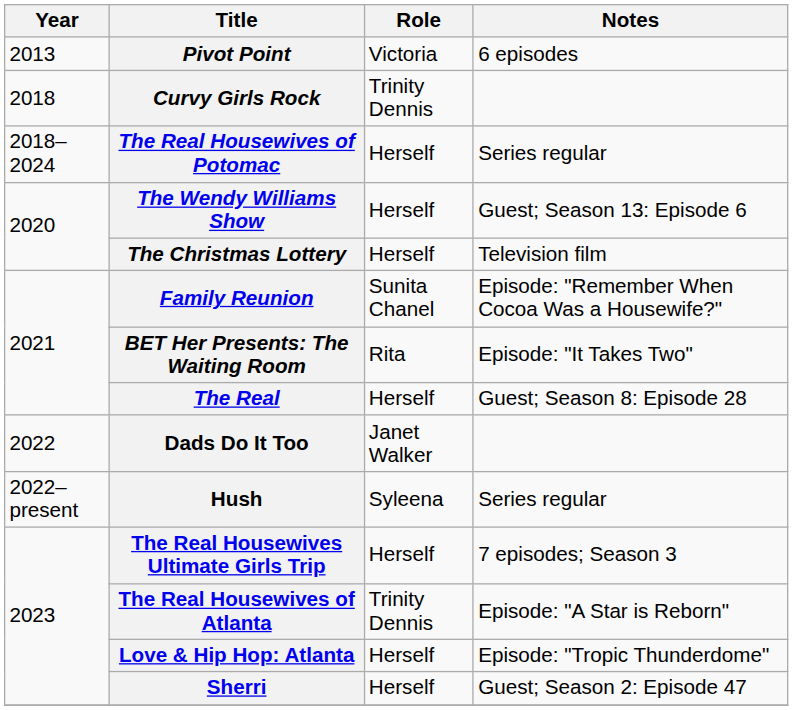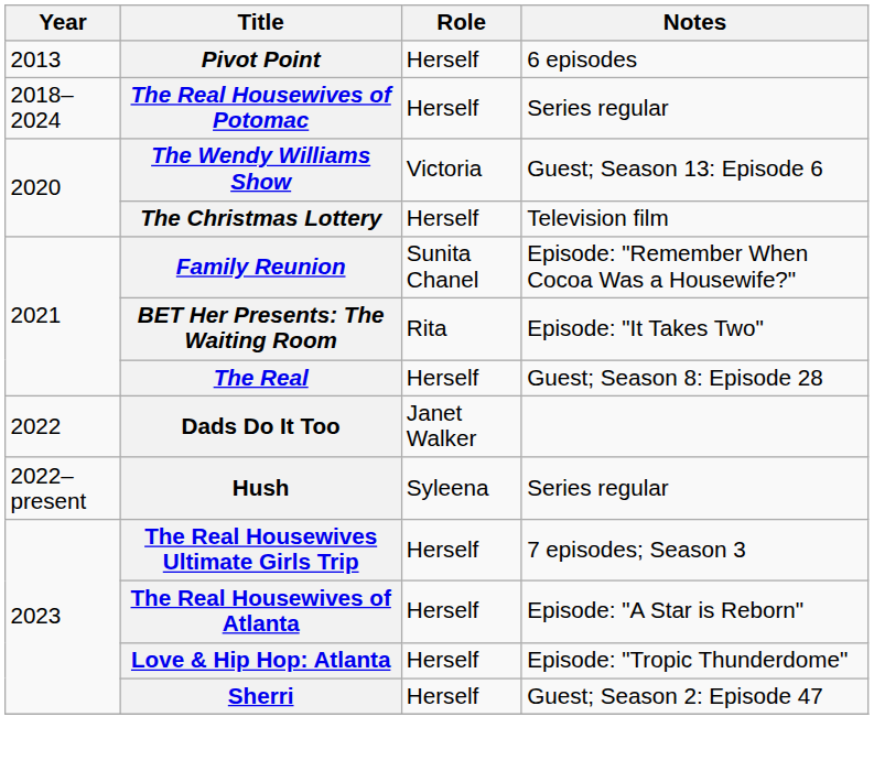Pivot Point | Role: Victoria -> Herself
- row: 2018 | Curvy Girls Rock | Trinity Dennis
The Wendy Williams Show | Role: Herself -> Victoria
The Real Housewives of Atlanta | Role: Trinity Dennis -> Herself
